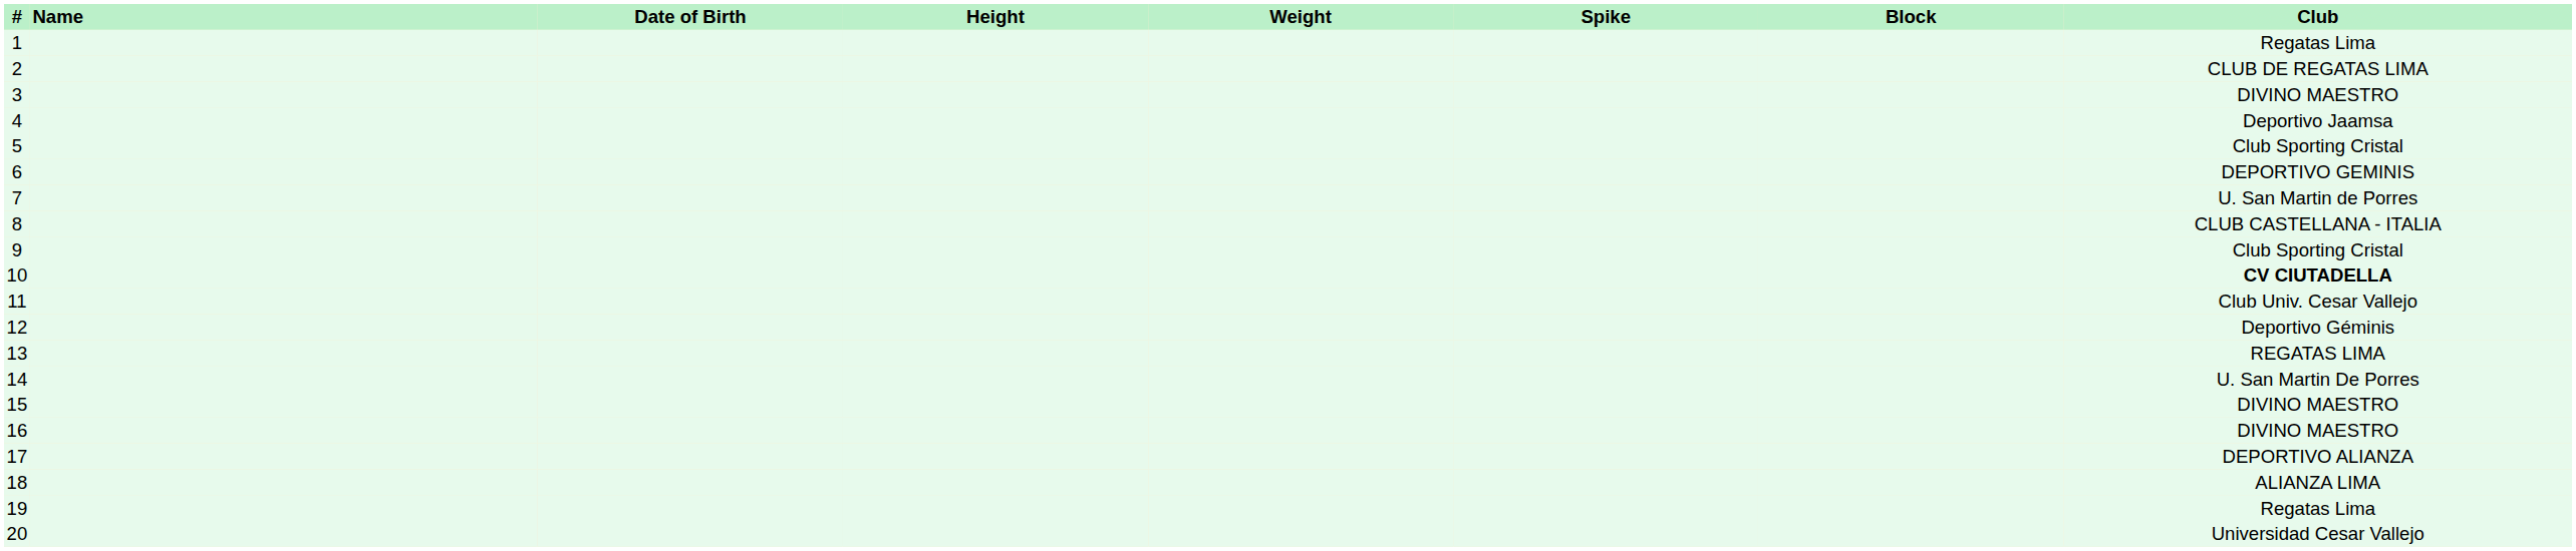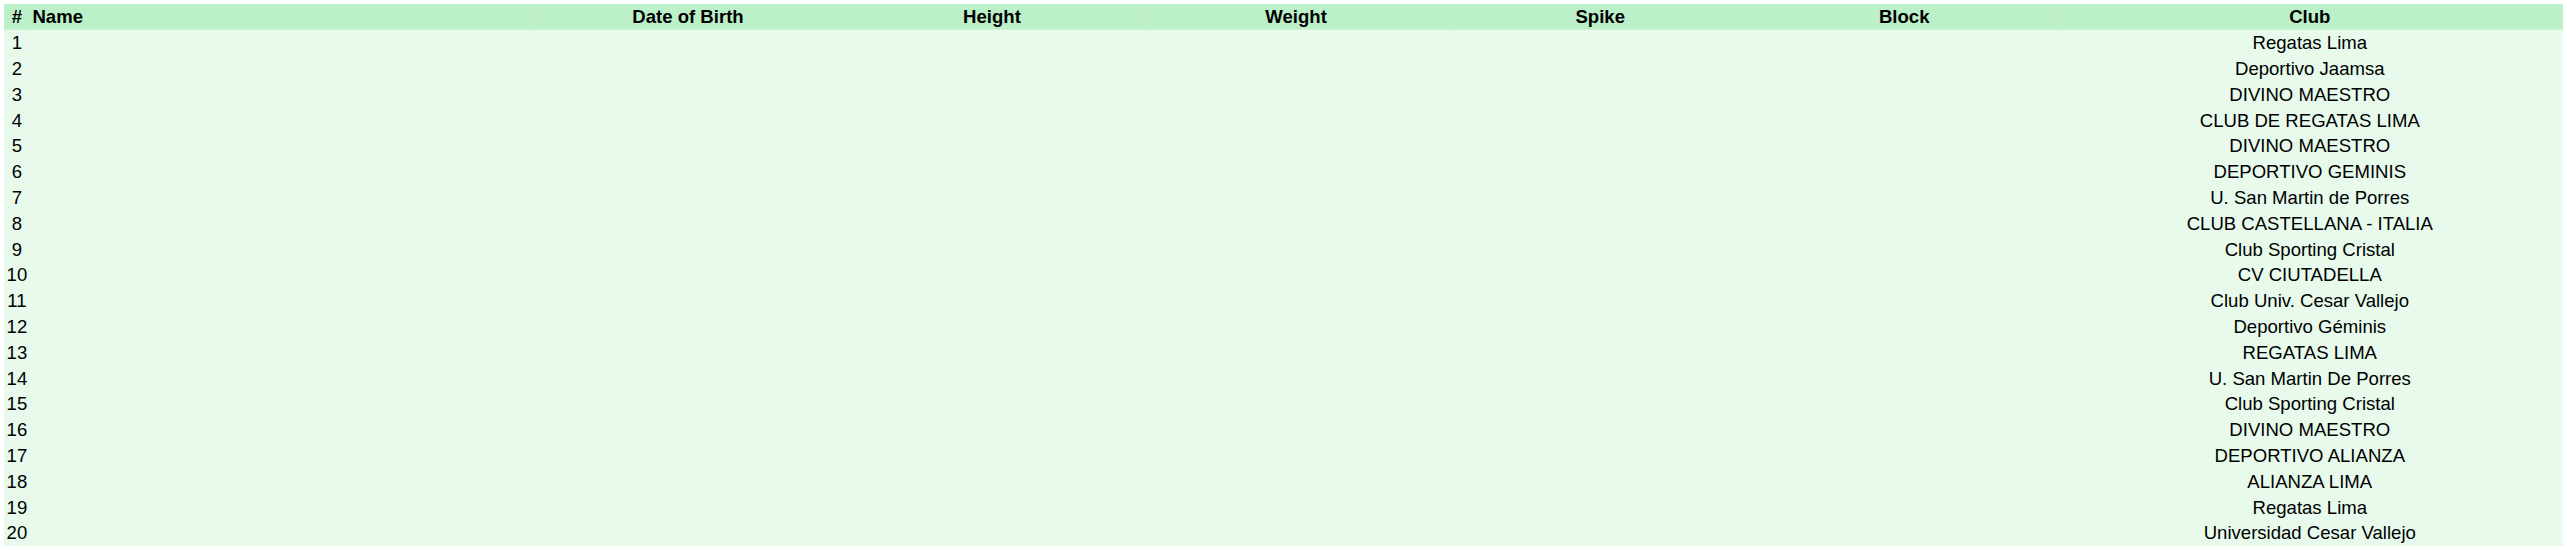2 | Club: CLUB DE REGATAS LIMA -> Deportivo Jaamsa
4 | Club: Deportivo Jaamsa -> CLUB DE REGATAS LIMA
5 | Club: Club Sporting Cristal -> DIVINO MAESTRO
10 | Club: bold -> normal
15 | Club: DIVINO MAESTRO -> Club Sporting Cristal
